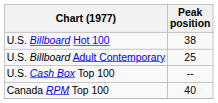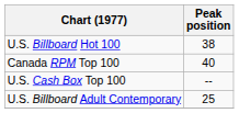rows swapped: U.S. Billboard Adult Contemporary <-> Canada RPM Top 100
